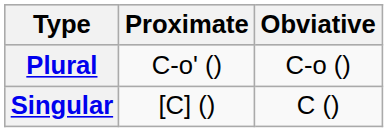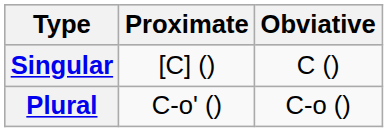rows swapped: Singular <-> Plural
